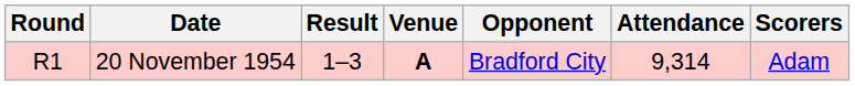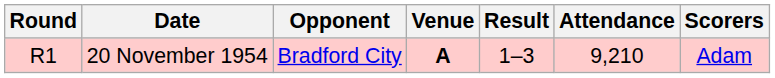columns swapped: Opponent <-> Result
20 November 1954 | Attendance: 9,314 -> 9,210
